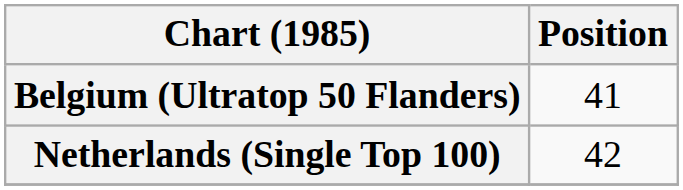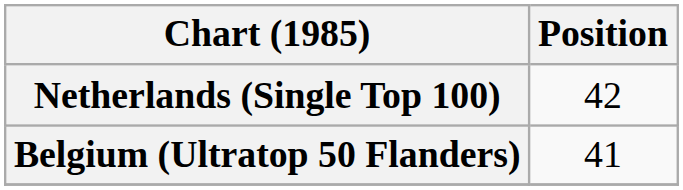rows swapped: Belgium (Ultratop 50 Flanders) <-> Netherlands (Single Top 100)
